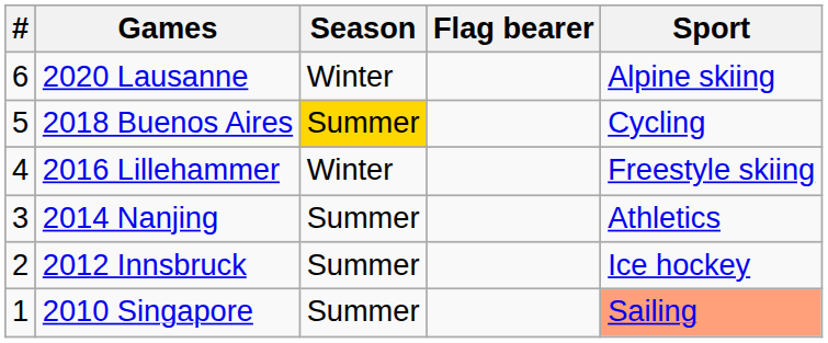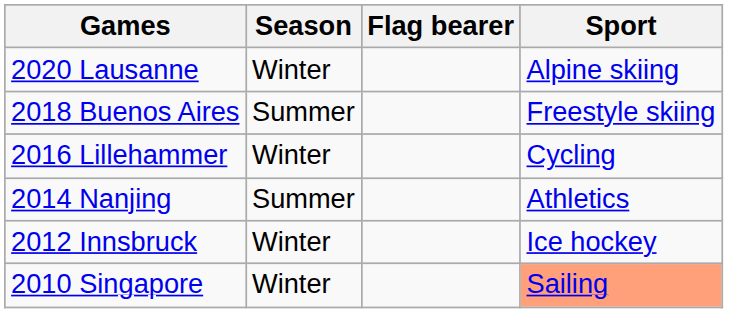- column: # | 6 | 5 | 4 | 3 | 2 | 1
2018 Buenos Aires | Season: gold background -> no background
2018 Buenos Aires | Sport: Cycling -> Freestyle skiing
2016 Lillehammer | Sport: Freestyle skiing -> Cycling
2012 Innsbruck | Season: Summer -> Winter
2010 Singapore | Season: Summer -> Winter
